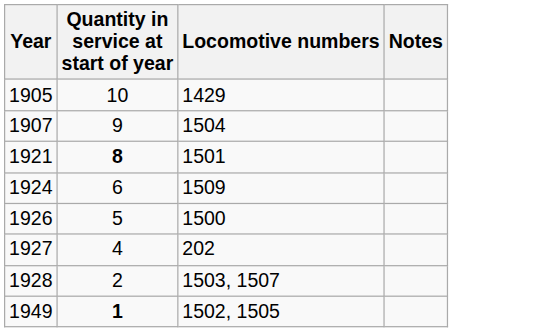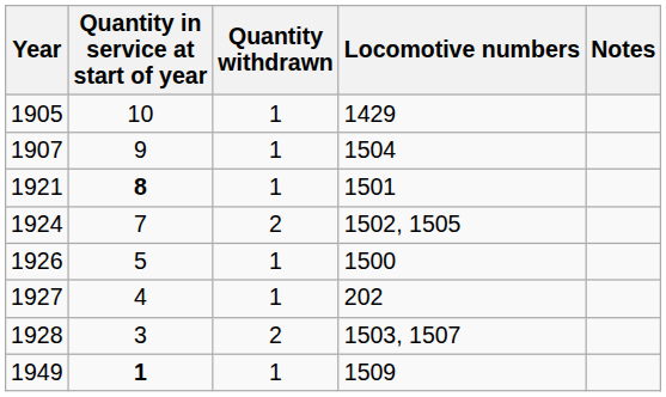+ column: Quantity withdrawn | 1 | 1 | 1 | 2 | 1 | 1 | 2 | 1
1924 | Quantity in service at start of year: 6 -> 7
1924 | Locomotive numbers: 1509 -> 1502, 1505
1928 | Quantity in service at start of year: 2 -> 3
1949 | Locomotive numbers: 1502, 1505 -> 1509
